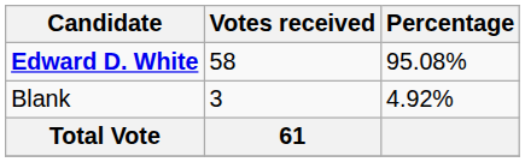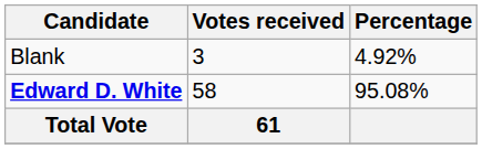rows swapped: Edward D. White <-> Blank
